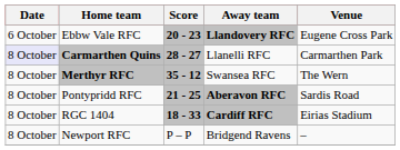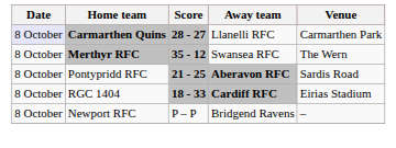- row: 6 October | Ebbw Vale RFC | 20 - 23 | Llandovery RFC | Eugene Cross Park
